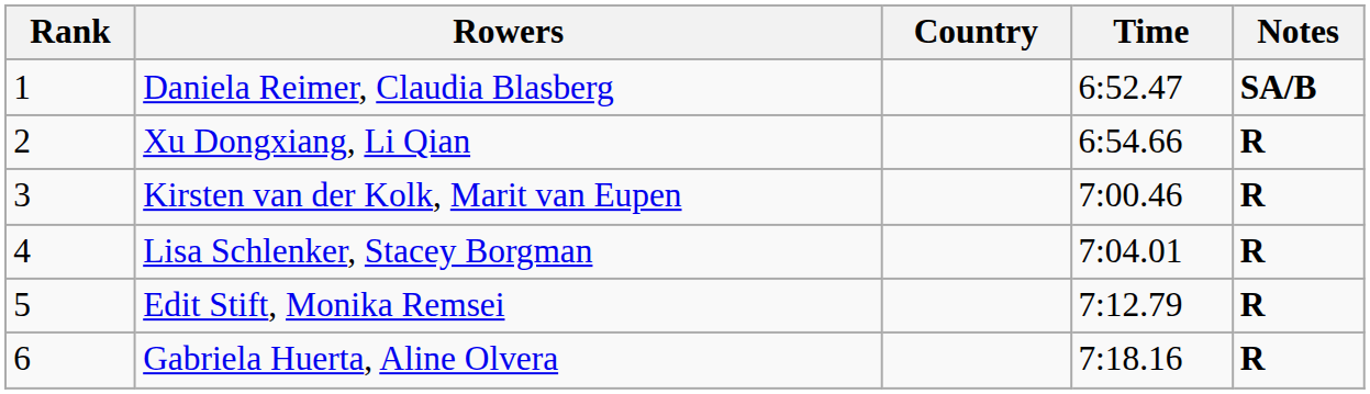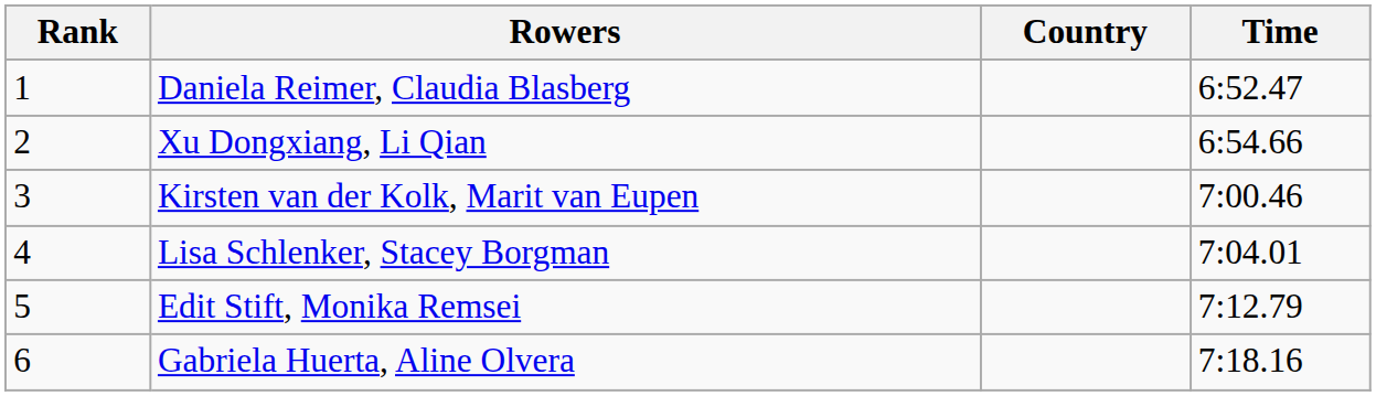- column: Notes | SA/B | R | R | R | R | R
